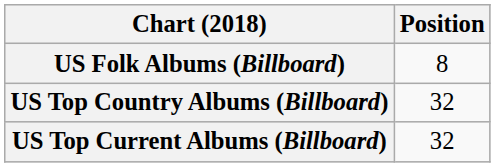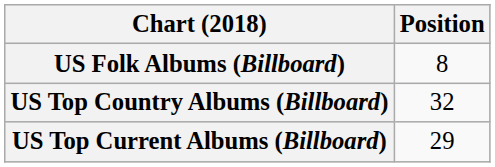US Top Current Albums (Billboard) | Position: 32 -> 29
